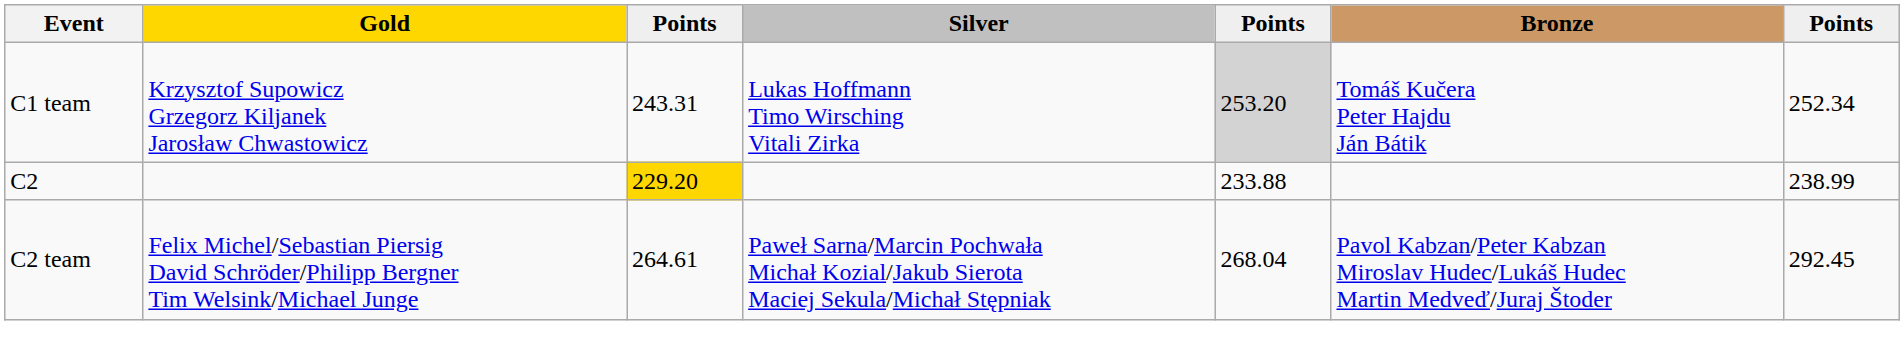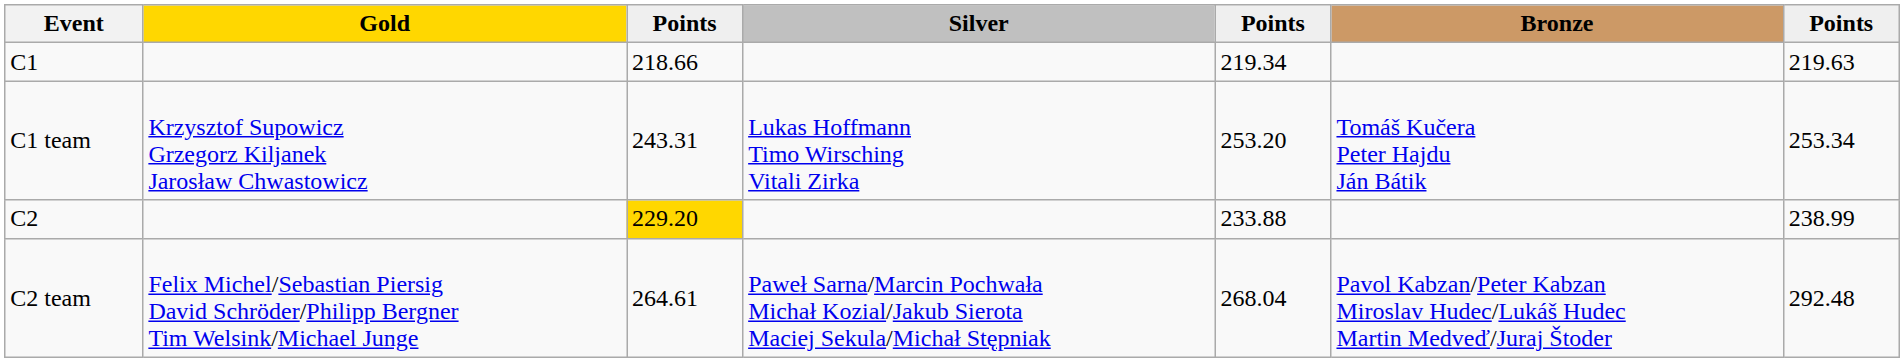+ row: C1 | 218.66 | 219.34 | 219.63
C1 team | column 5: lightgrey background -> no background
C1 team | column 7: 252.34 -> 253.34
C2 team | column 7: 292.45 -> 292.48
